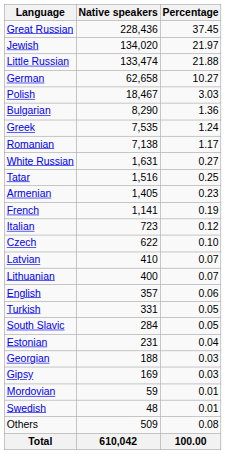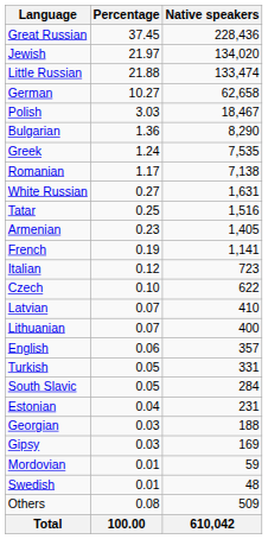columns swapped: Native speakers <-> Percentage
